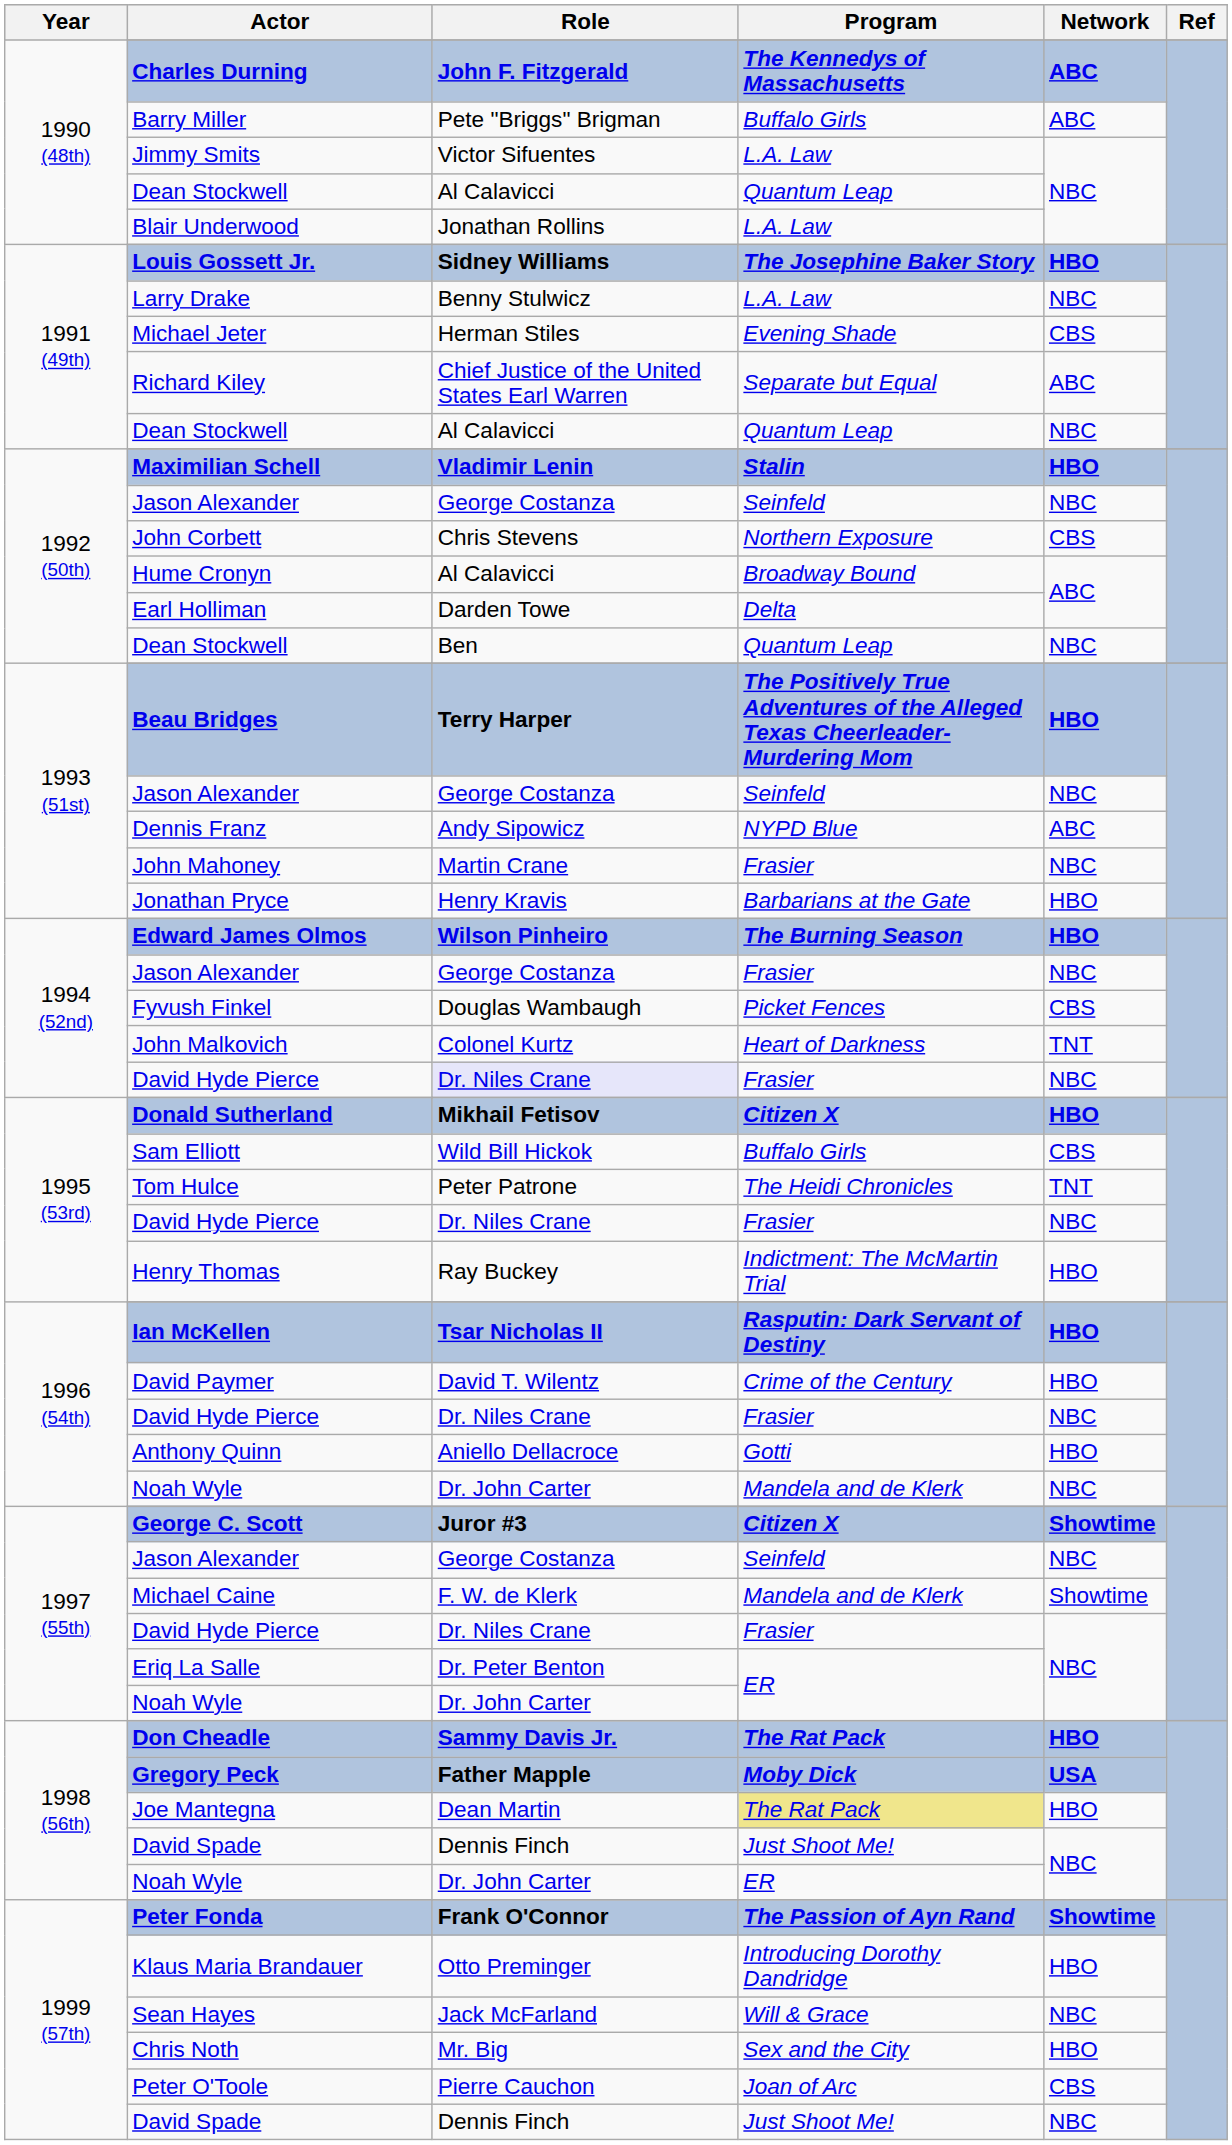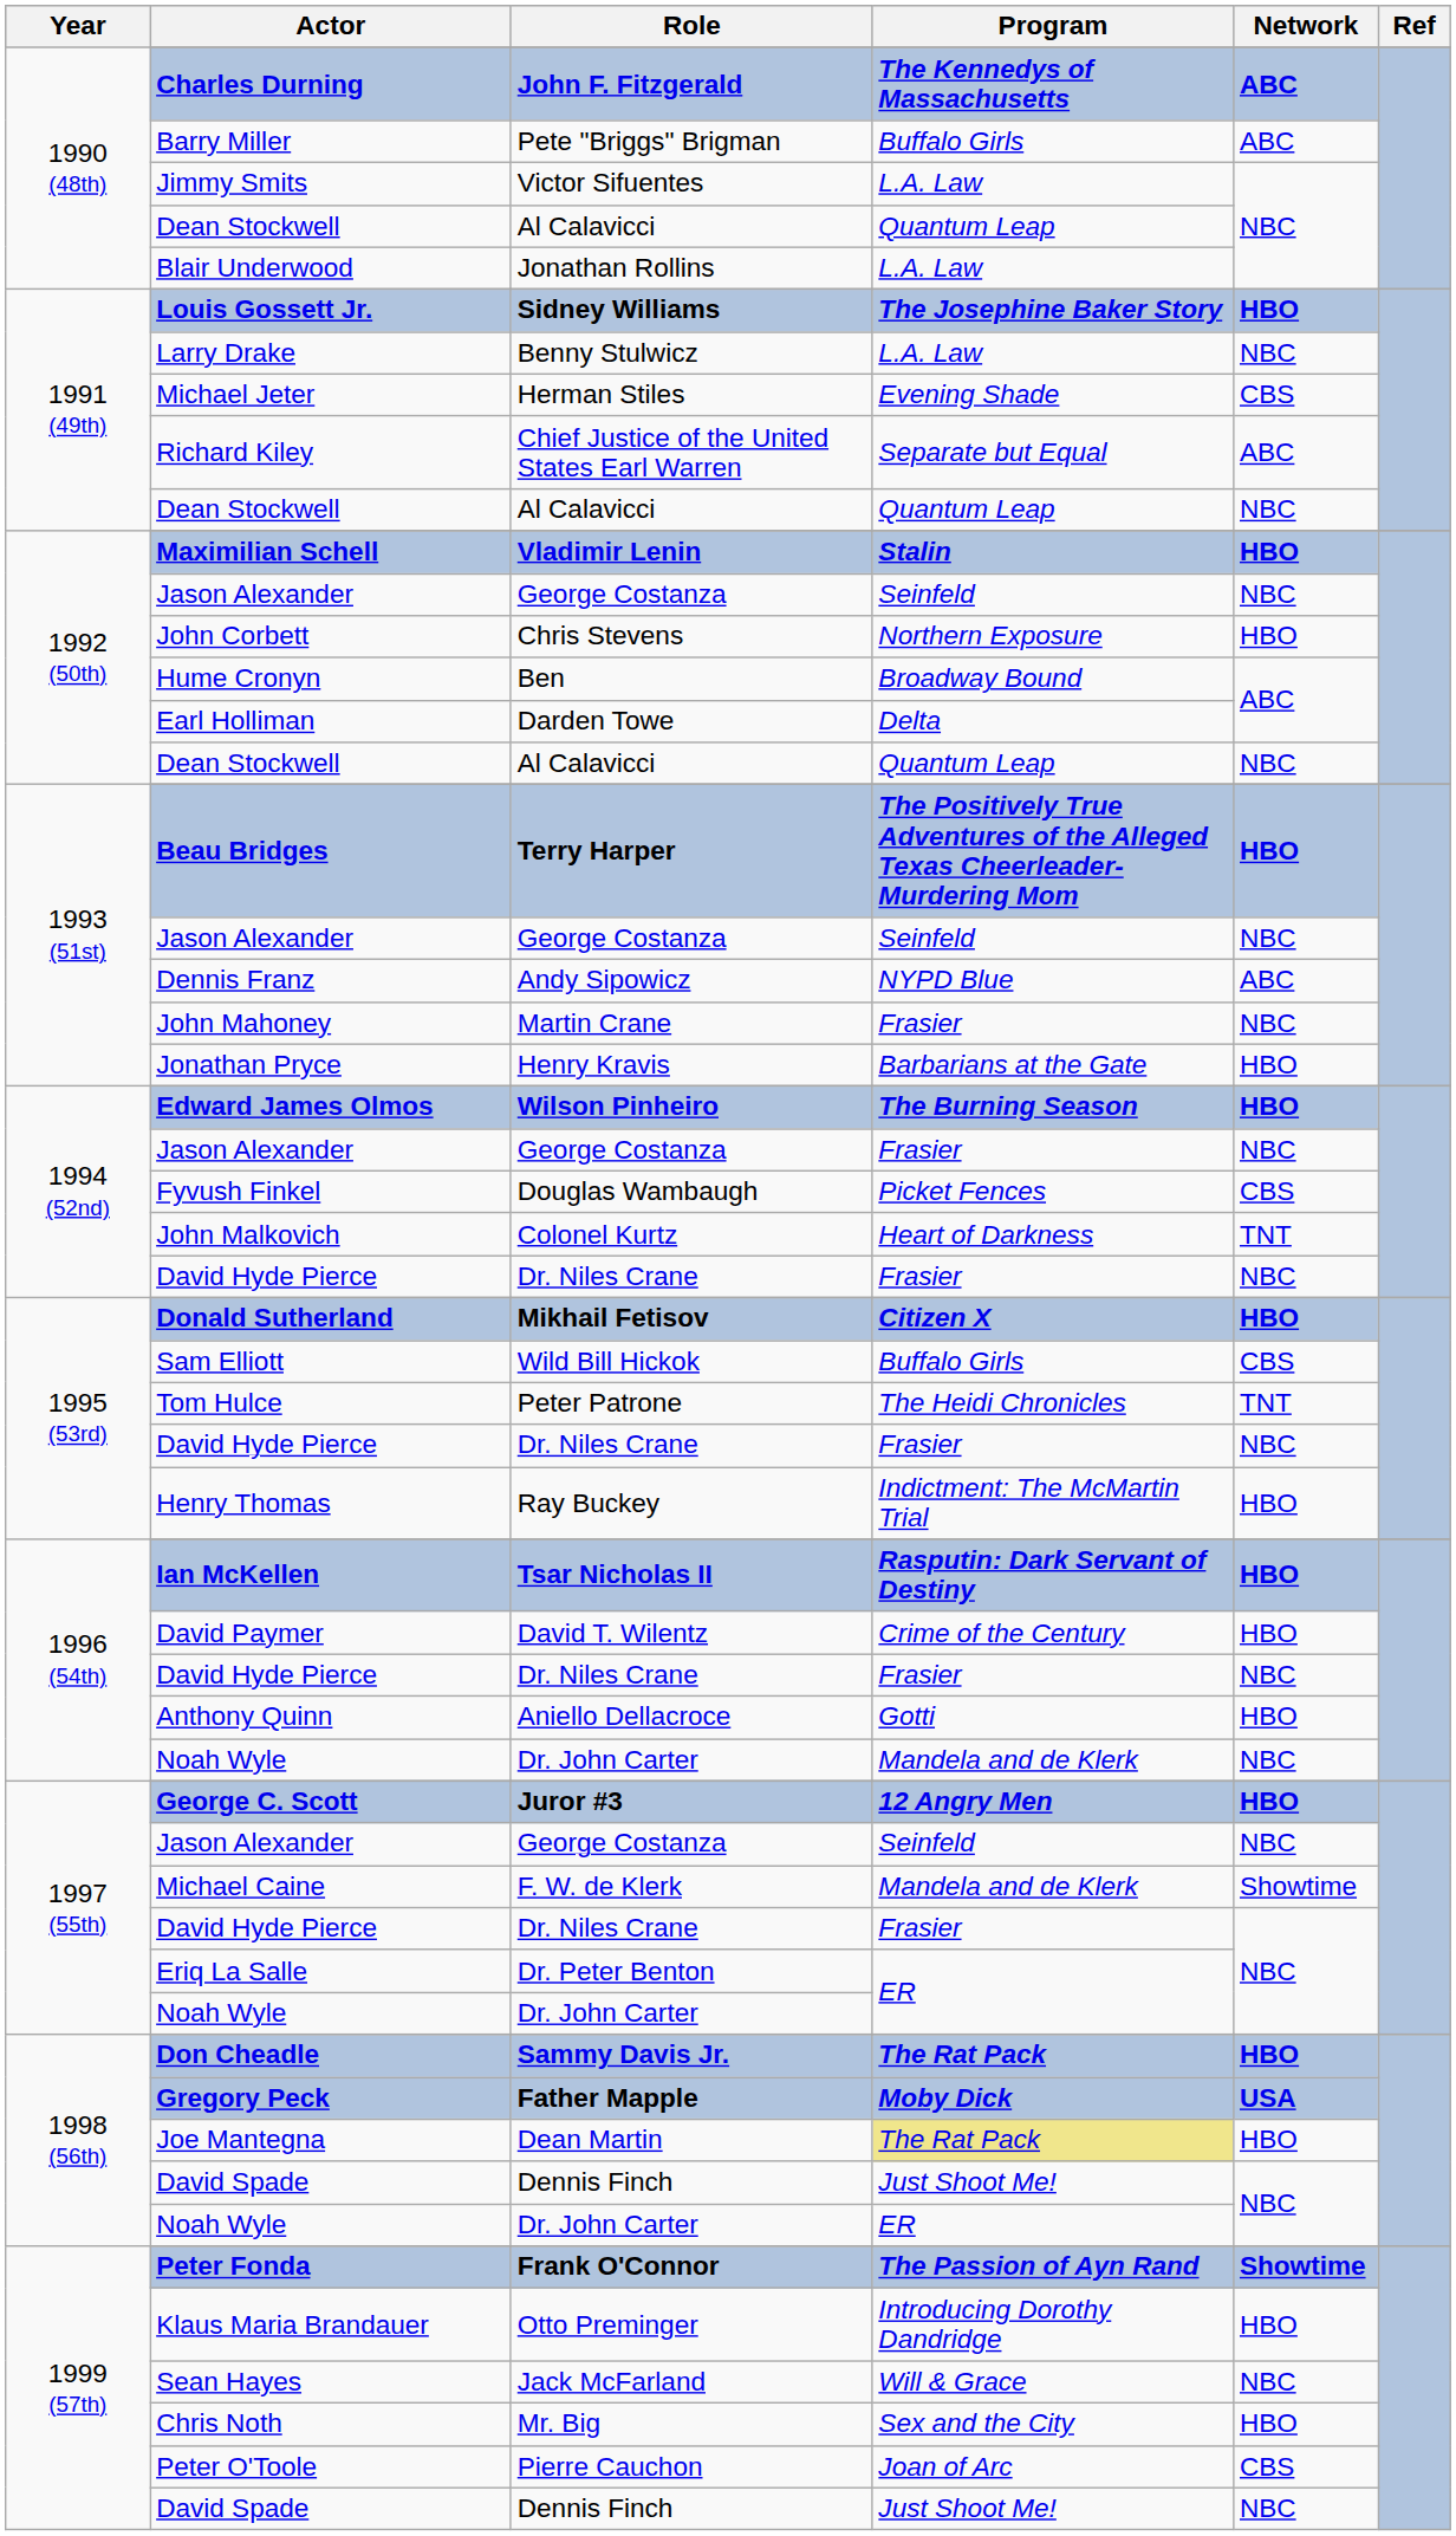John Corbett | Network: CBS -> HBO
Hume Cronyn | Role: Al Calavicci -> Ben
1992 (50th) / Dean Stockwell | Role: Ben -> Al Calavicci
1994 (52nd) / David Hyde Pierce | Role: lavender background -> no background
George C. Scott | Program: Citizen X -> 12 Angry Men
George C. Scott | Network: Showtime -> HBO
